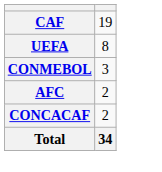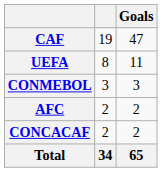+ column: Goals | 47 | 11 | 3 | 2 | 2 | 65
